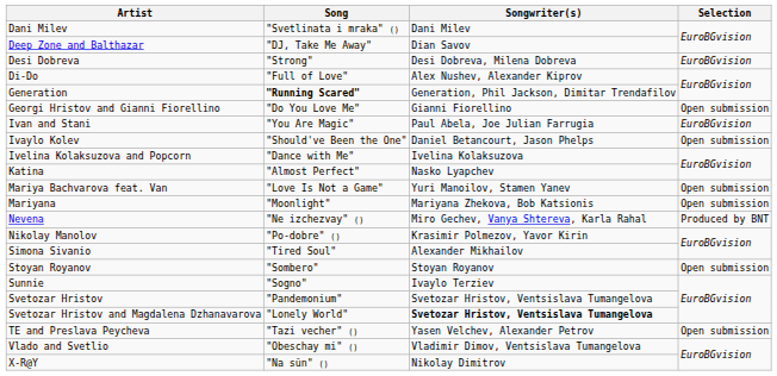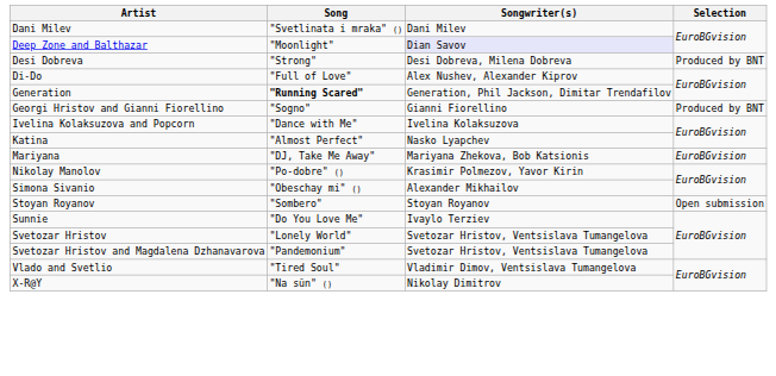Deep Zone and Balthazar | Song: "DJ, Take Me Away" -> "Moonlight"
Deep Zone and Balthazar | Songwriter(s): no background -> lavender background
Desi Dobreva | Selection: EuroBGvision -> Produced by BNT
Georgi Hristov and Gianni Fiorellino | Song: "Do You Love Me" -> "Sogno"
Georgi Hristov and Gianni Fiorellino | Selection: Open submission -> Produced by BNT
- row: Ivan and Stani | "You Are Magic" | Paul Abela, Joe Julian Farrugia | EuroBGvision
- row: Ivaylo Kolev | "Should've Been the One" | Daniel Betancourt, Jason Phelps | Open submission
- row: Mariya Bachvarova feat. Van | "Love Is Not a Game" | Yuri Manoilov, Stamen Yanev | Open submission
Mariyana | Song: "Moonlight" -> "DJ, Take Me Away"
Mariyana | Selection: Open submission -> EuroBGvision
- row: Nevena | "Ne izchezvay" () | Miro Gechev, Vanya Shtereva, Karla Rahal | Produced by BNT
Simona Sivanio | Song: "Tired Soul" -> "Obeschay mi" ()
Sunnie | Song: "Sogno" -> "Do You Love Me"
Svetozar Hristov | Song: "Pandemonium" -> "Lonely World"
Svetozar Hristov and Magdalena Dzhanavarova | Song: "Lonely World" -> "Pandemonium"
Svetozar Hristov and Magdalena Dzhanavarova | Songwriter(s): bold -> normal
- row: TE and Preslava Peycheva | "Tazi vecher" () | Yasen Velchev, Alexander Petrov | Open submission
Vlado and Svetlio | Song: "Obeschay mi" () -> "Tired Soul"
